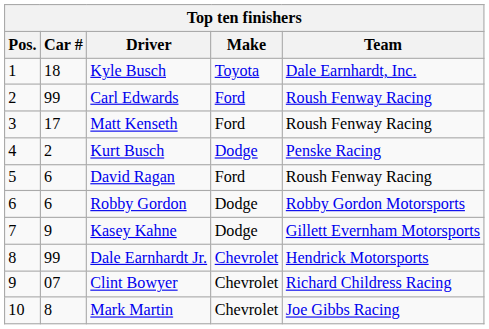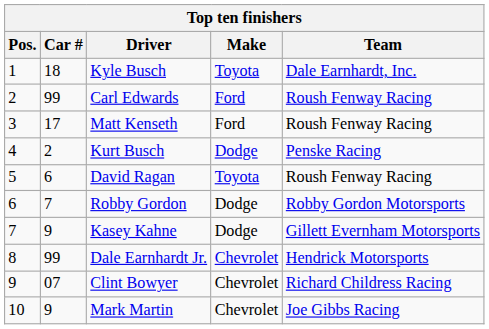David Ragan | Make: Ford -> Toyota
Robby Gordon | Car #: 6 -> 7
Mark Martin | Car #: 8 -> 9
